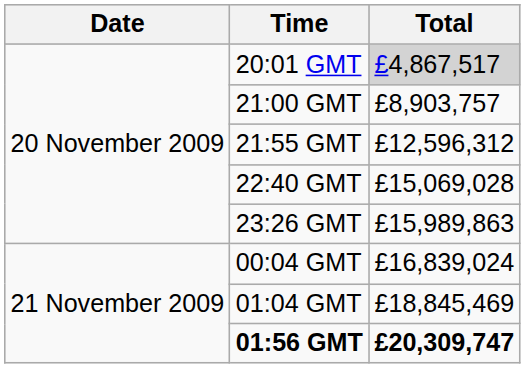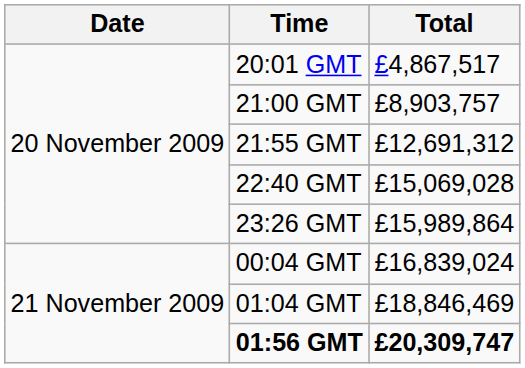20:01 GMT | Total: lightgrey background -> no background
21:55 GMT | Total: £12,596,312 -> £12,691,312
23:26 GMT | Total: £15,989,863 -> £15,989,864
01:04 GMT | Total: £18,845,469 -> £18,846,469
